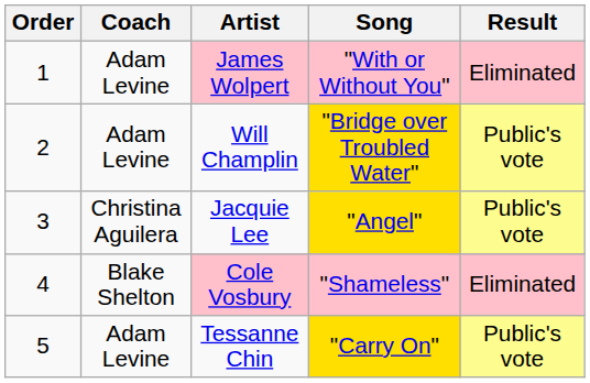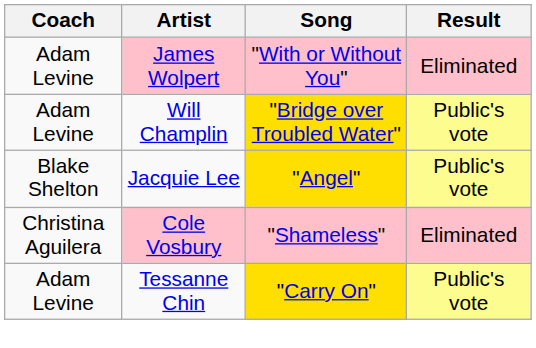- column: Order | 1 | 2 | 3 | 4 | 5
Jacquie Lee | Coach: Christina Aguilera -> Blake Shelton
Cole Vosbury | Coach: Blake Shelton -> Christina Aguilera
